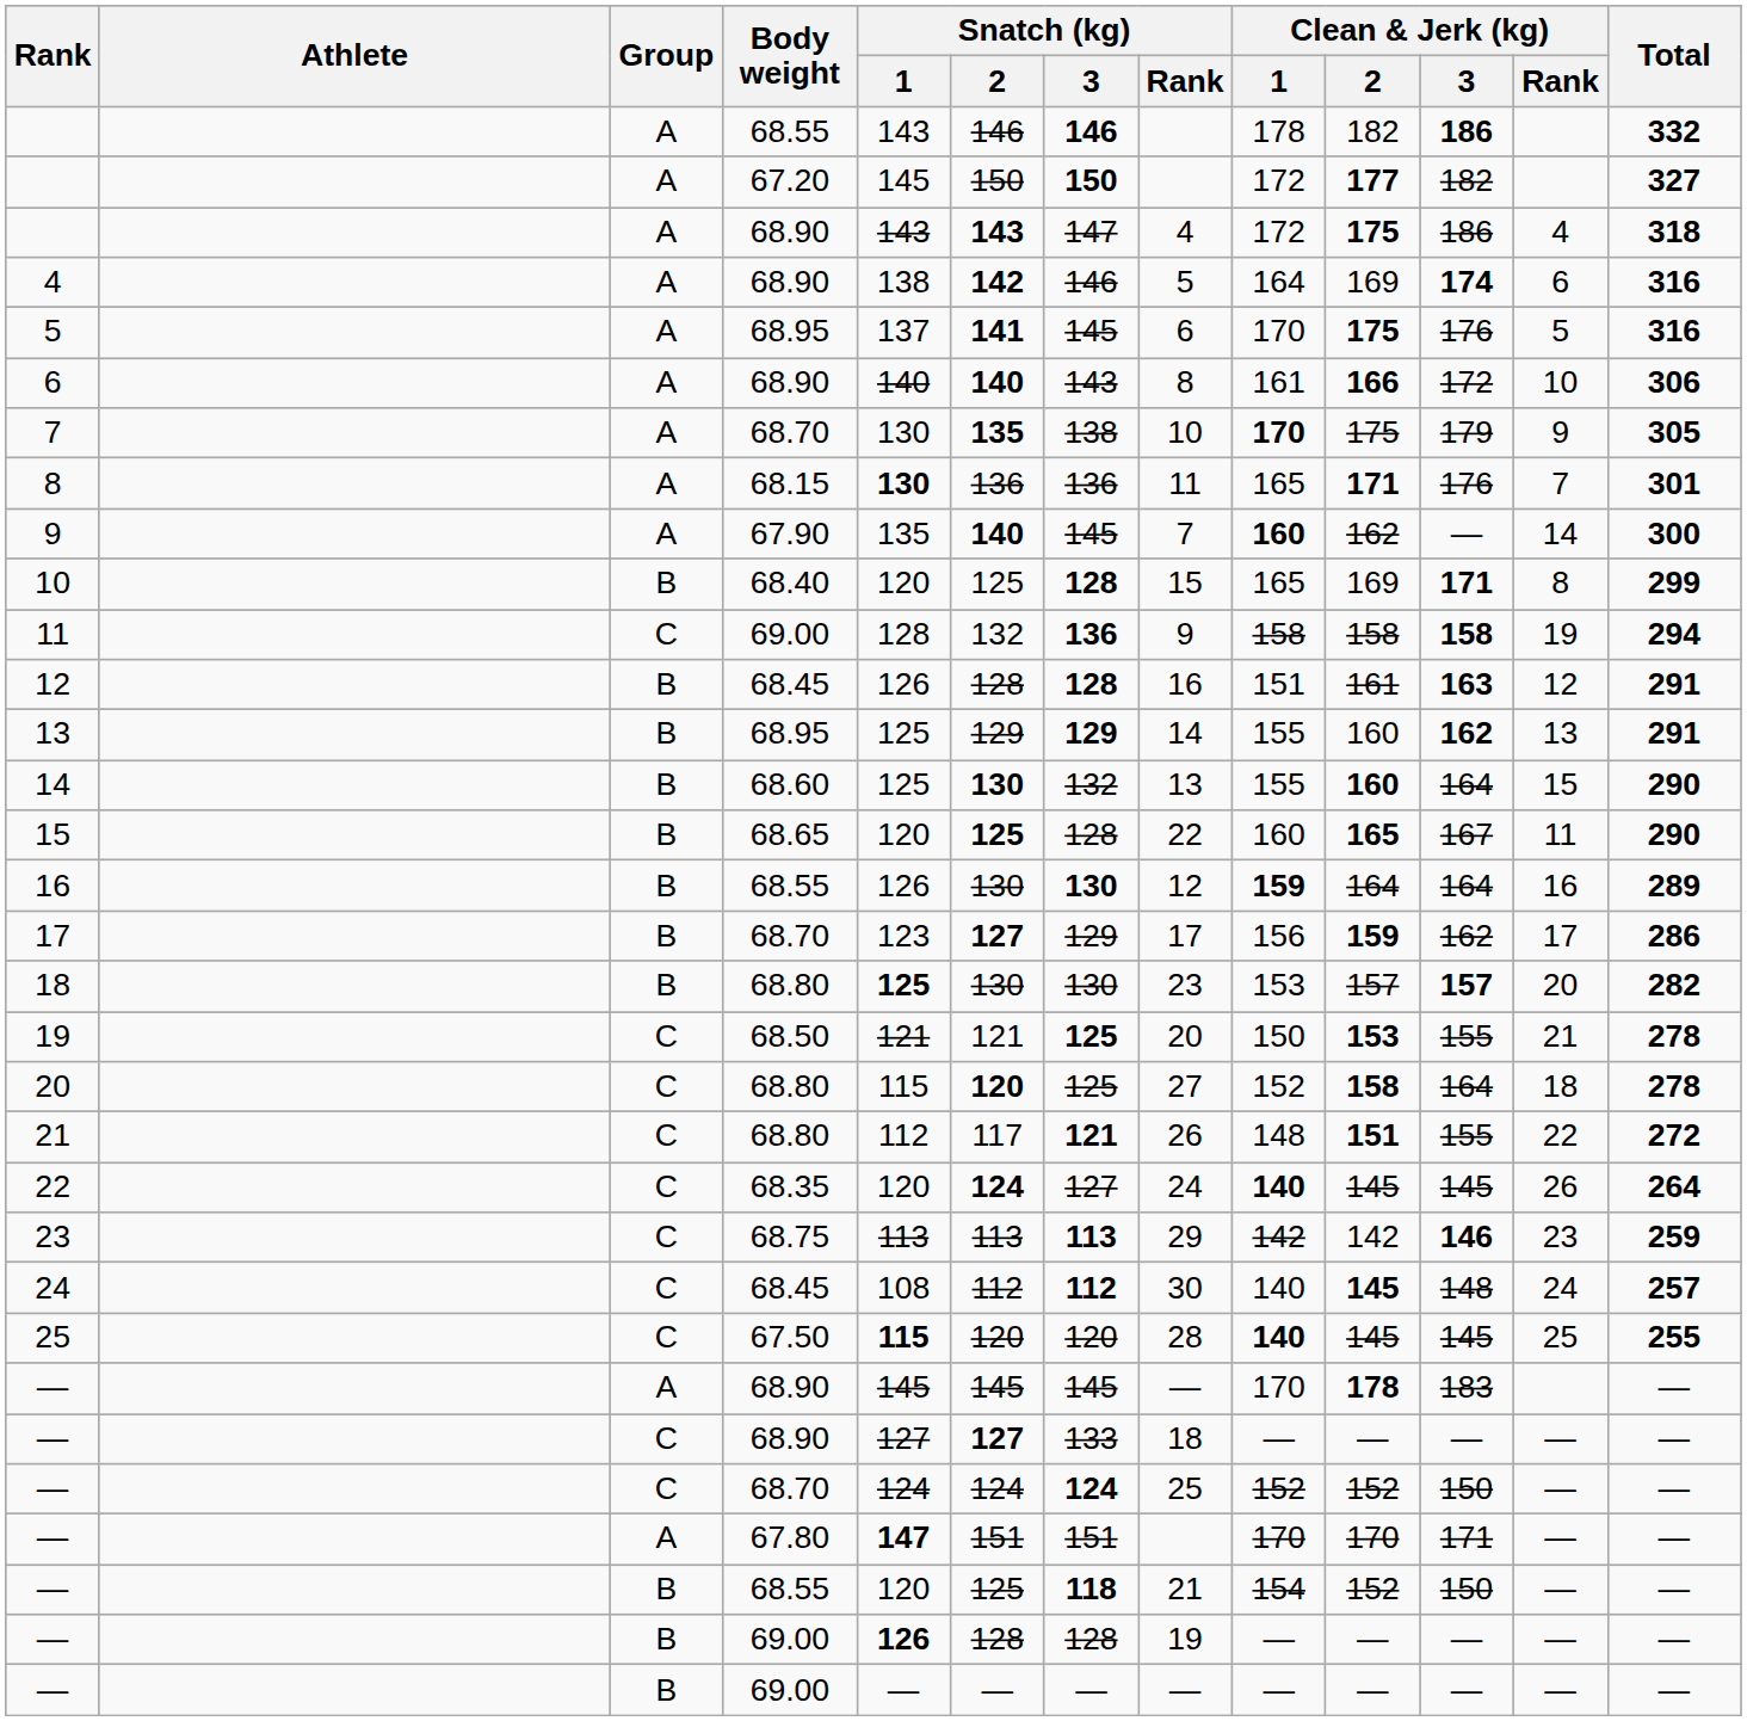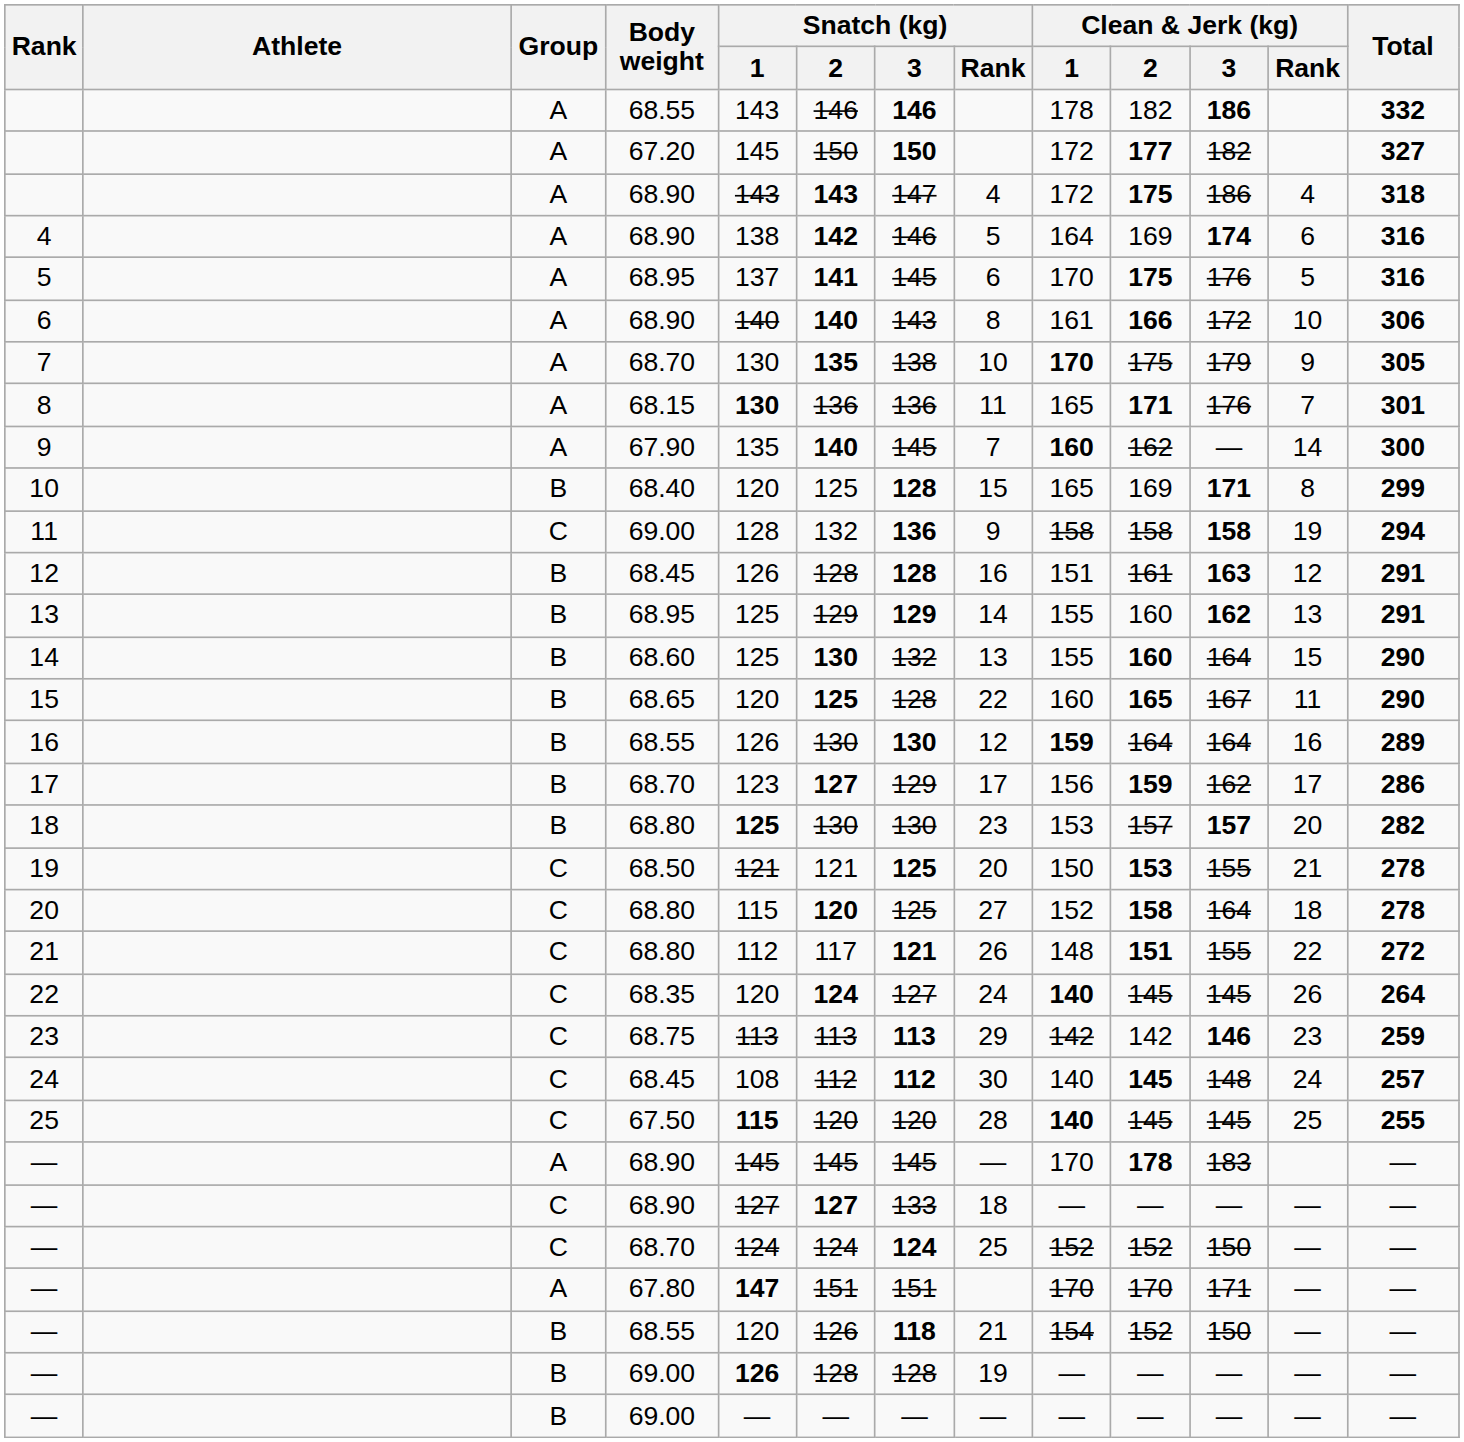— / 68.55 | Snatch (kg) / 2: 125 -> 126
